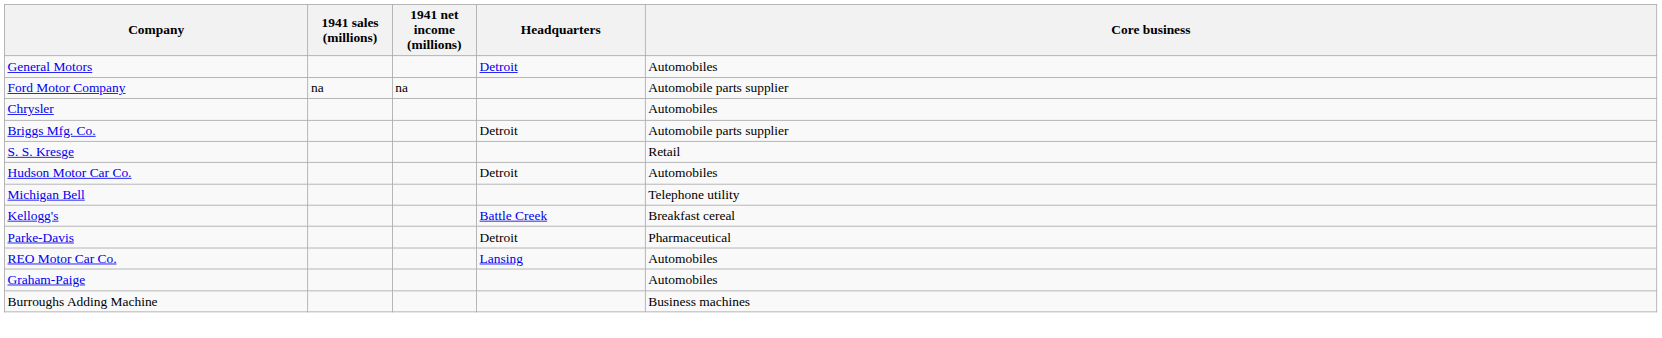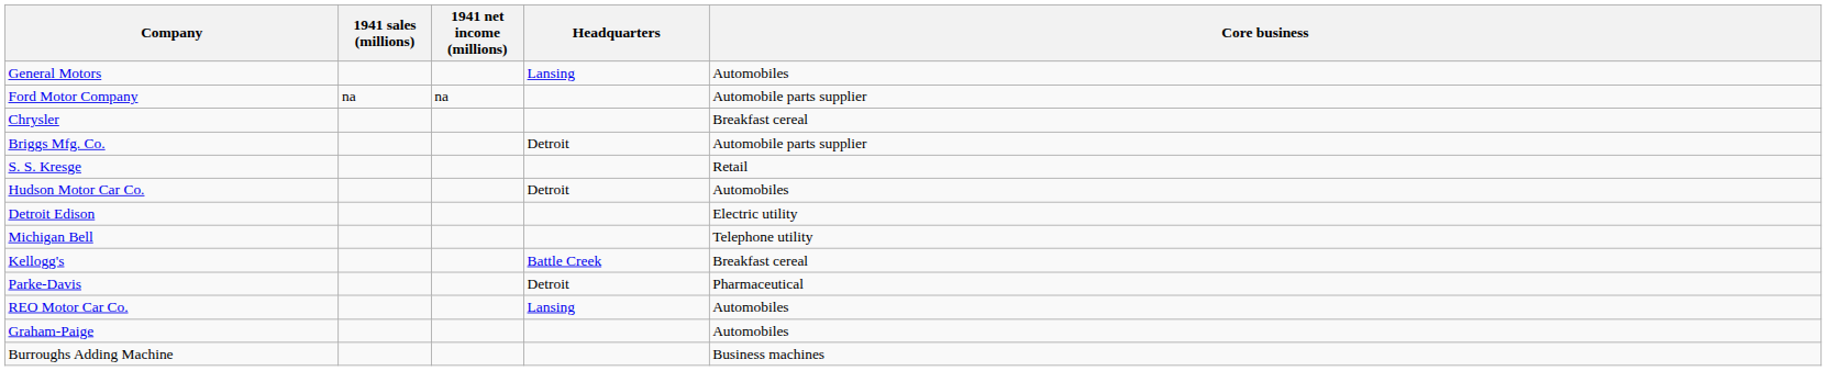General Motors | Headquarters: Detroit -> Lansing
Chrysler | Core business: Automobiles -> Breakfast cereal
+ row: Detroit Edison | Electric utility
